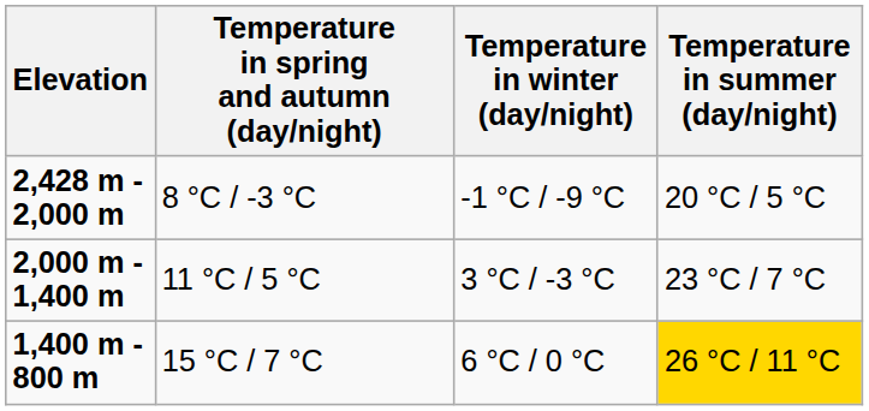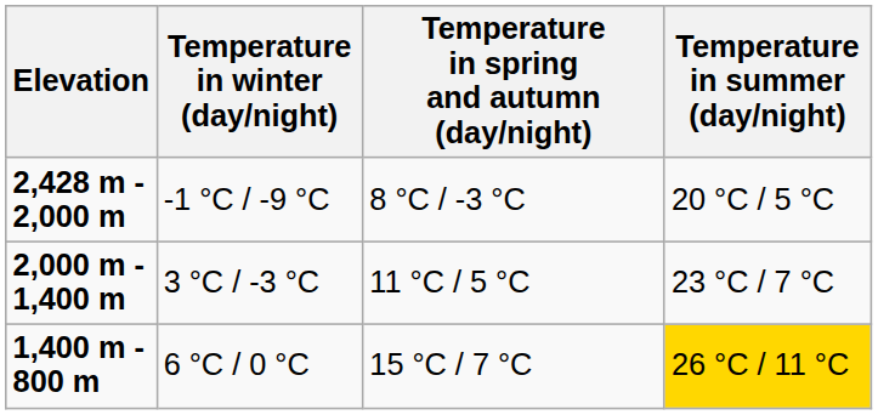columns swapped: Temperature in winter (day/night) <-> Temperature in spring and autumn (day/night)
